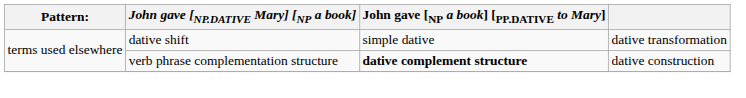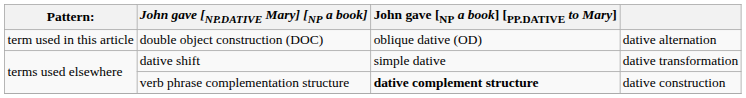+ row: term used in this article | double object construction (DOC) | oblique dative (OD) | dative alternation
